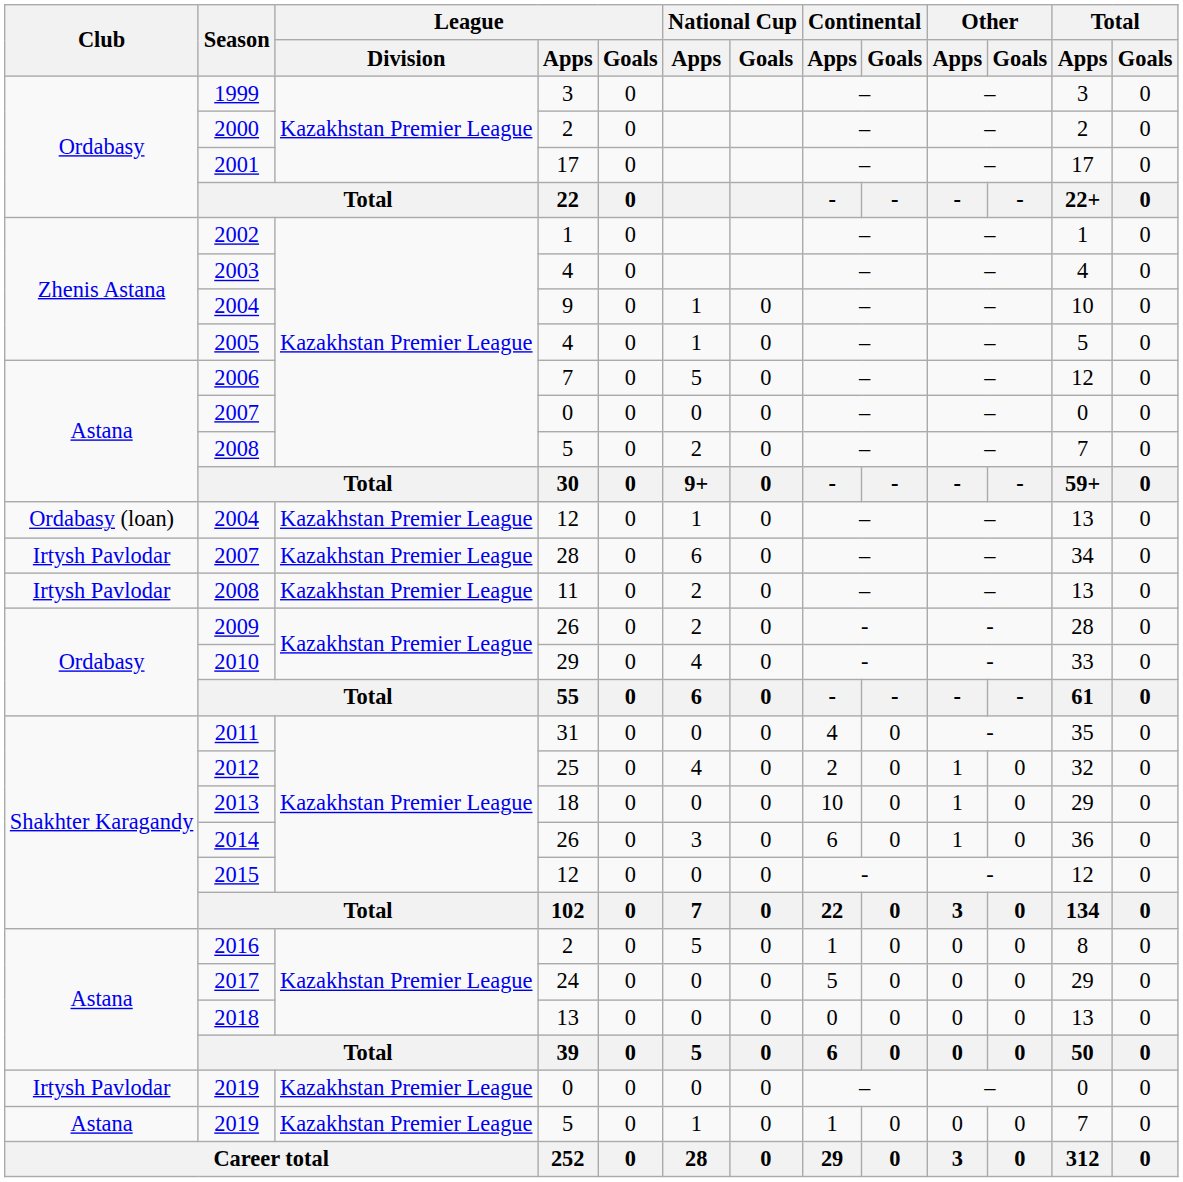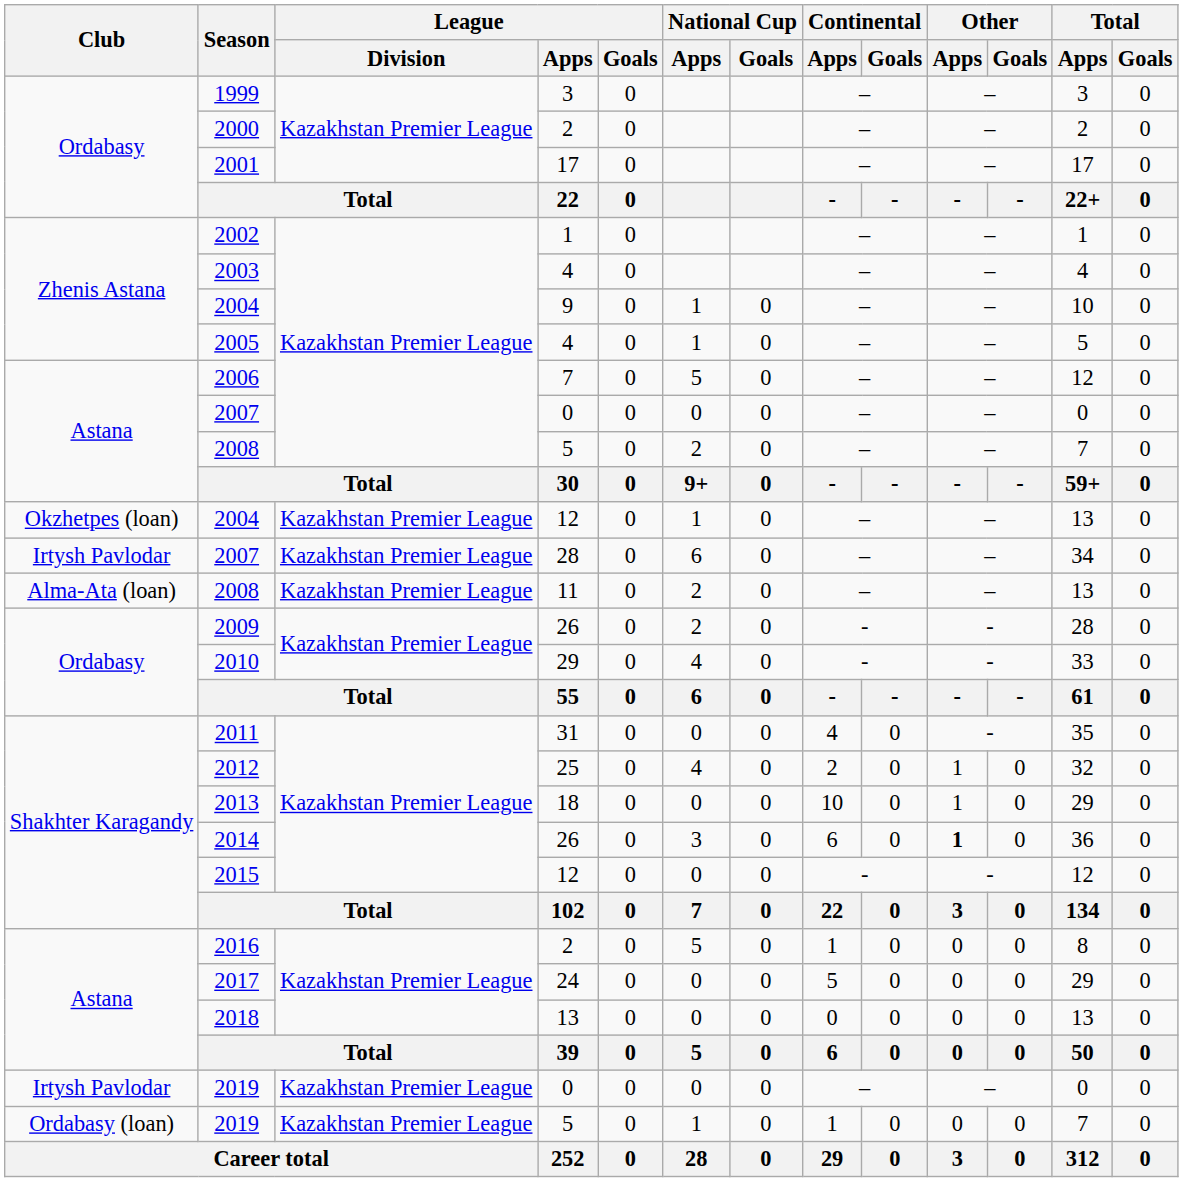2004 / 12 | Club: Ordabasy (loan) -> Okzhetpes (loan)
2008 / 11 | Club: Irtysh Pavlodar -> Alma-Ata (loan)
2014 | Other / Apps: normal -> bold
2019 / 5 | Club: Astana -> Ordabasy (loan)
